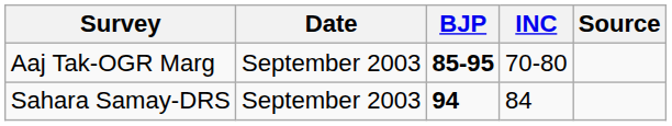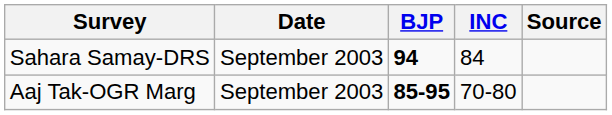rows swapped: Aaj Tak-OGR Marg <-> Sahara Samay-DRS
